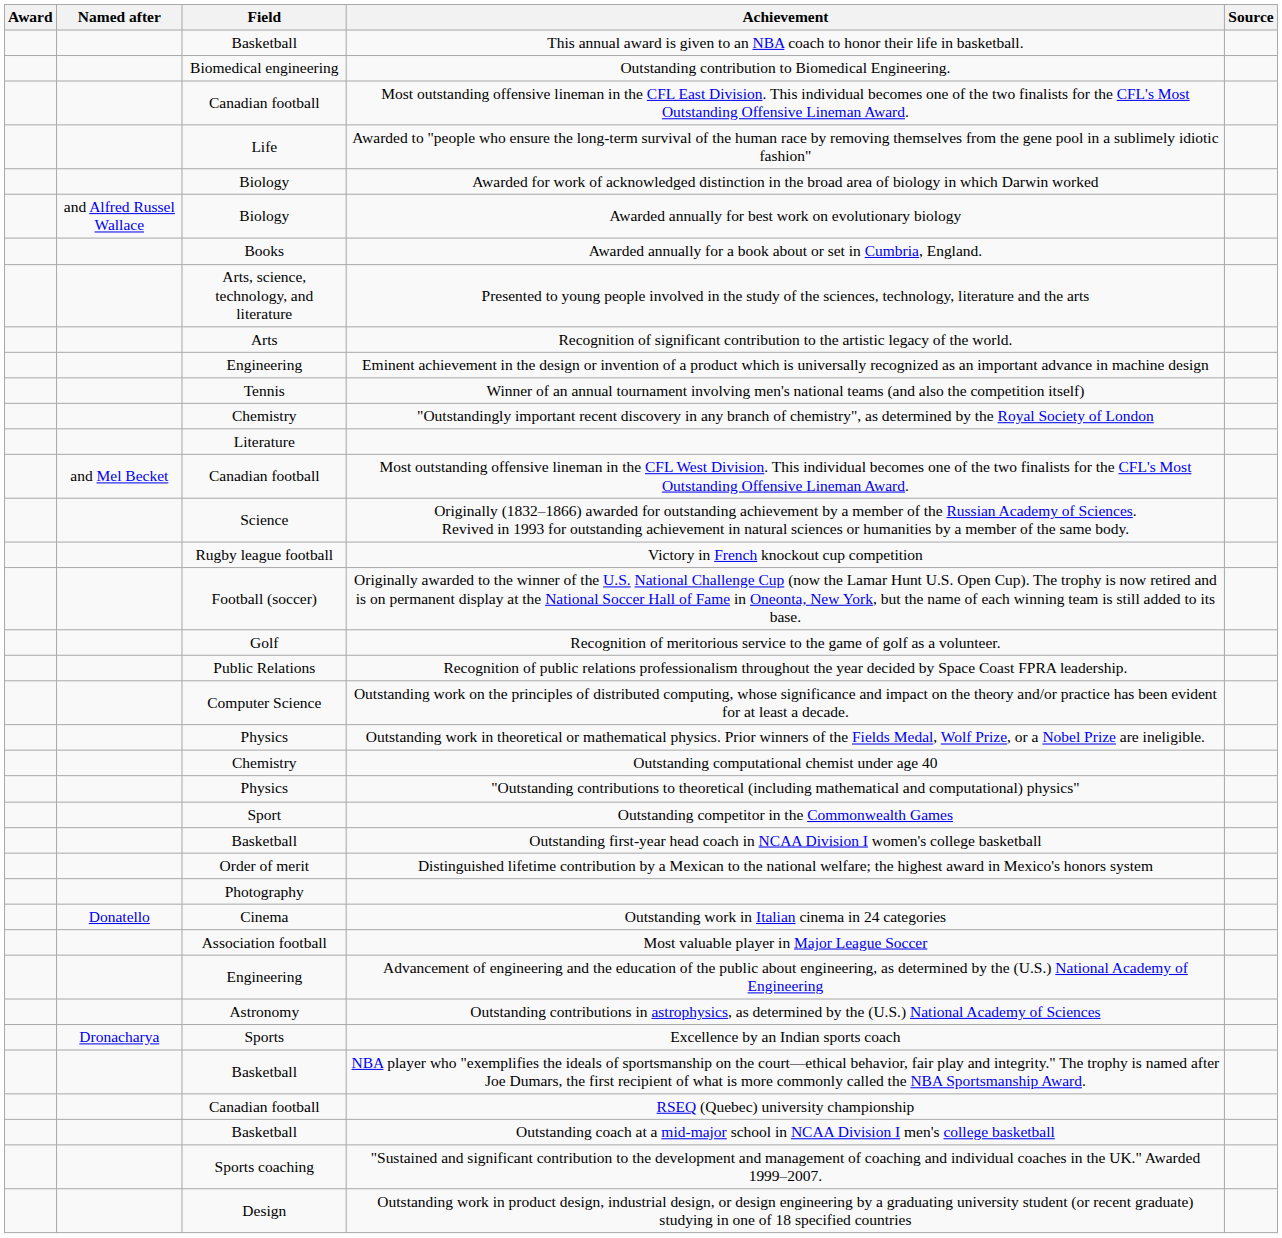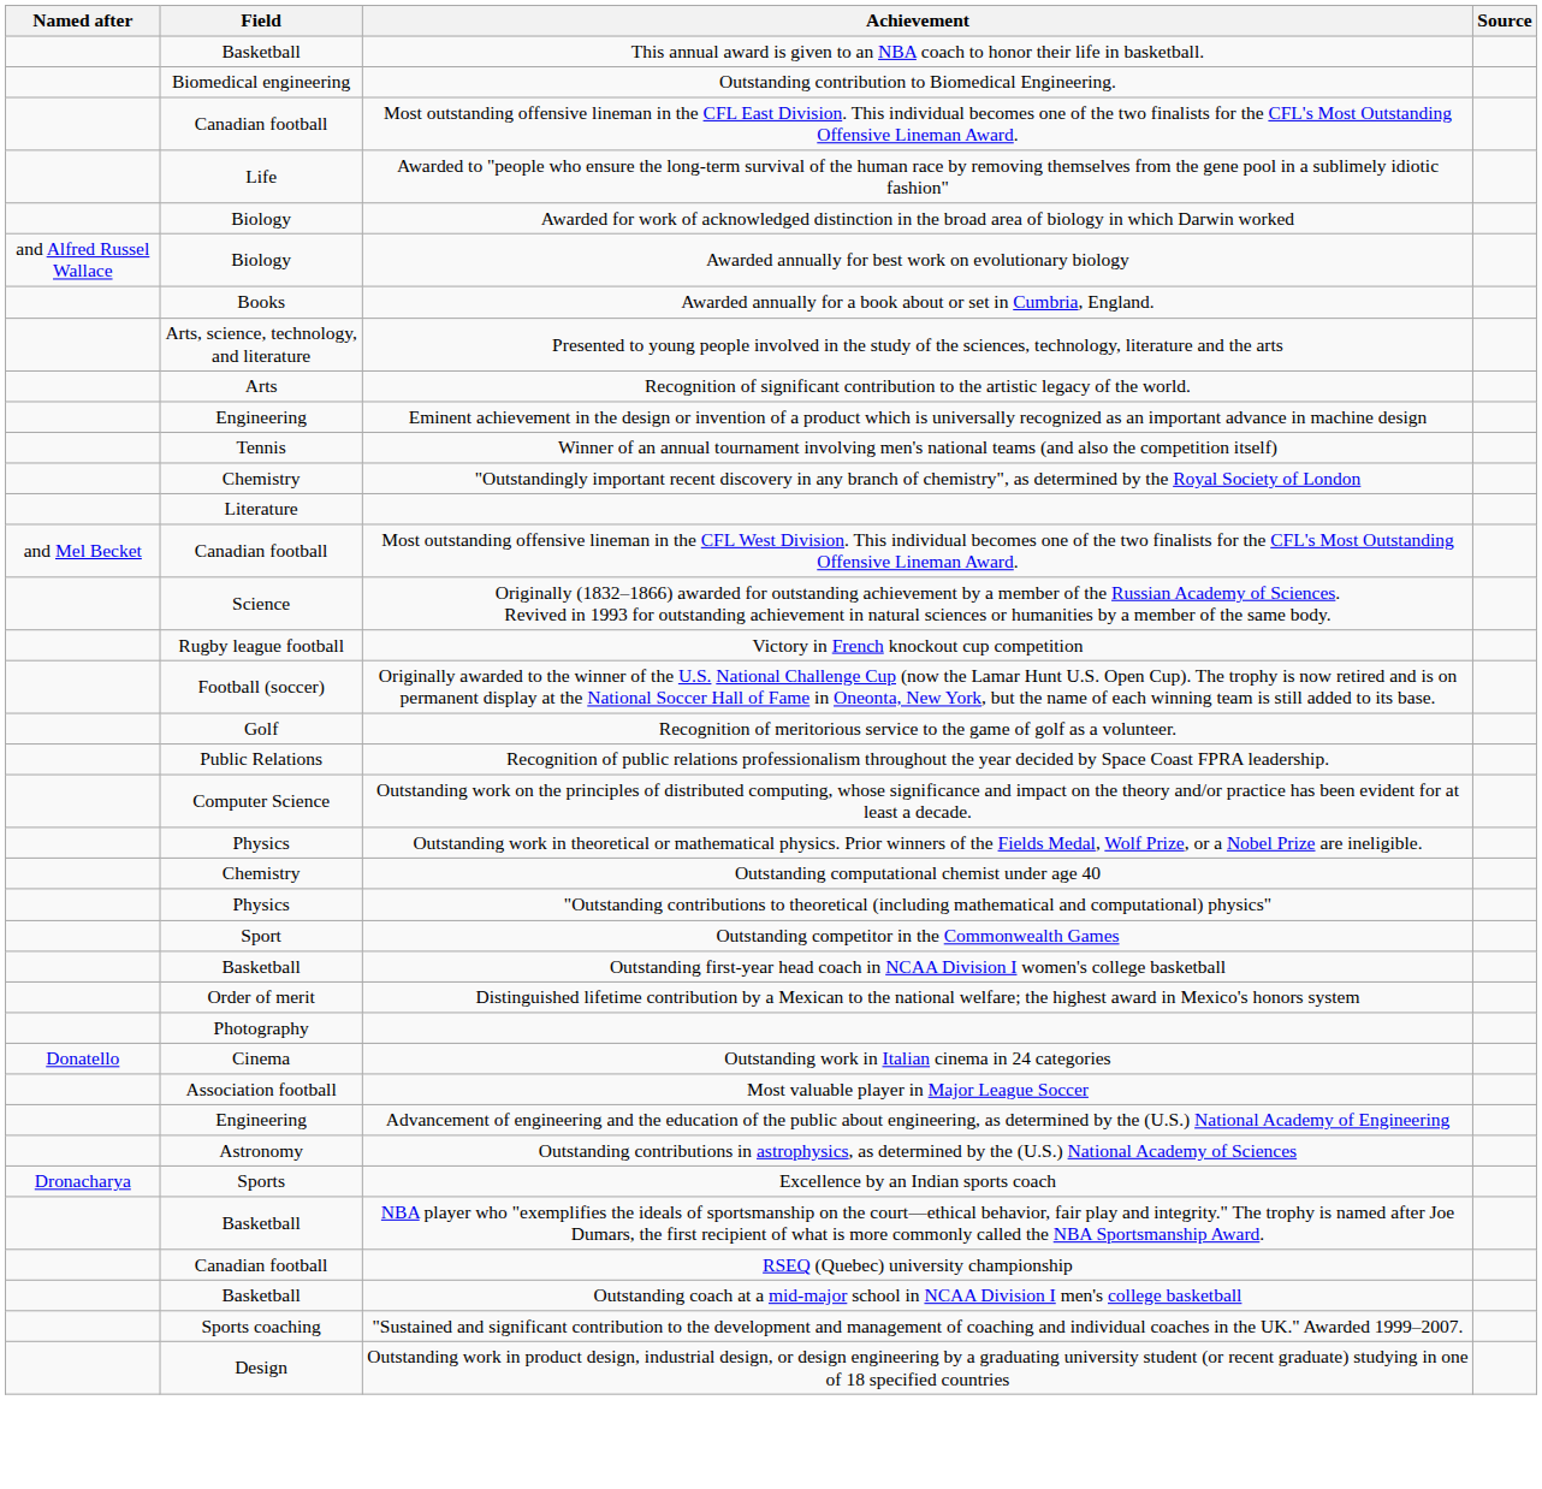- column: Award
